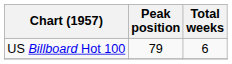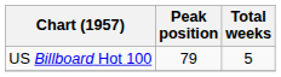US Billboard Hot 100 | Total weeks: 6 -> 5
